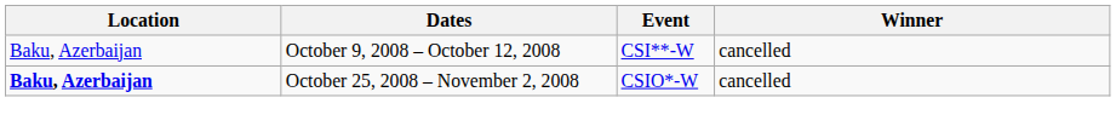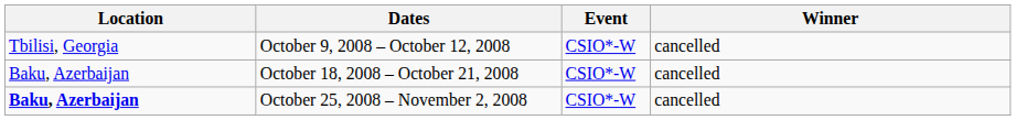October 9, 2008 – October 12, 2008 | Location: Baku, Azerbaijan -> Tbilisi, Georgia
October 9, 2008 – October 12, 2008 | Event: CSI**-W -> CSIO*-W
+ row: Baku, Azerbaijan | October 18, 2008 – October 21, 2008 | CSIO*-W | cancelled
